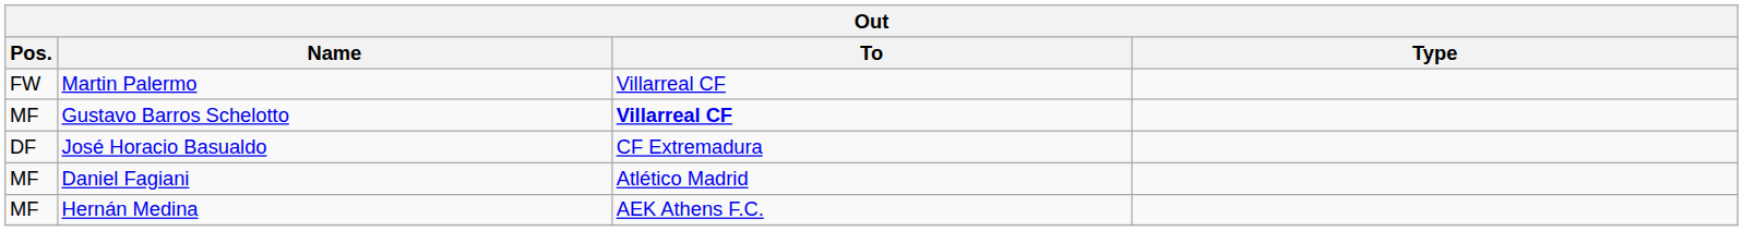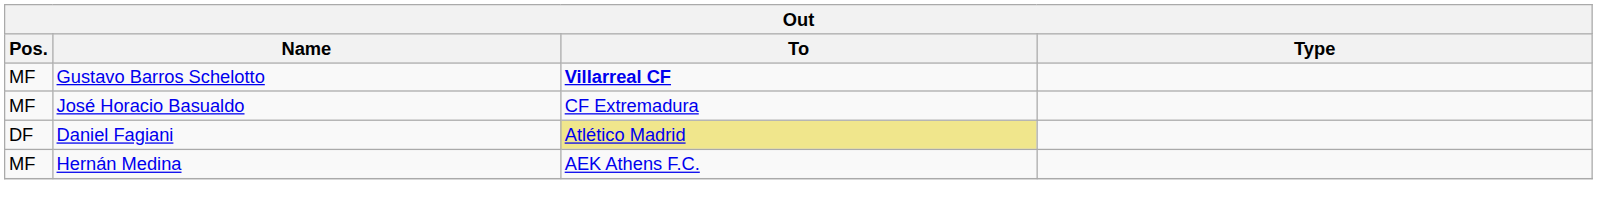- row: FW | Martin Palermo | Villarreal CF
José Horacio Basualdo | Pos.: DF -> MF
Daniel Fagiani | Pos.: MF -> DF
Daniel Fagiani | To: no background -> khaki background
